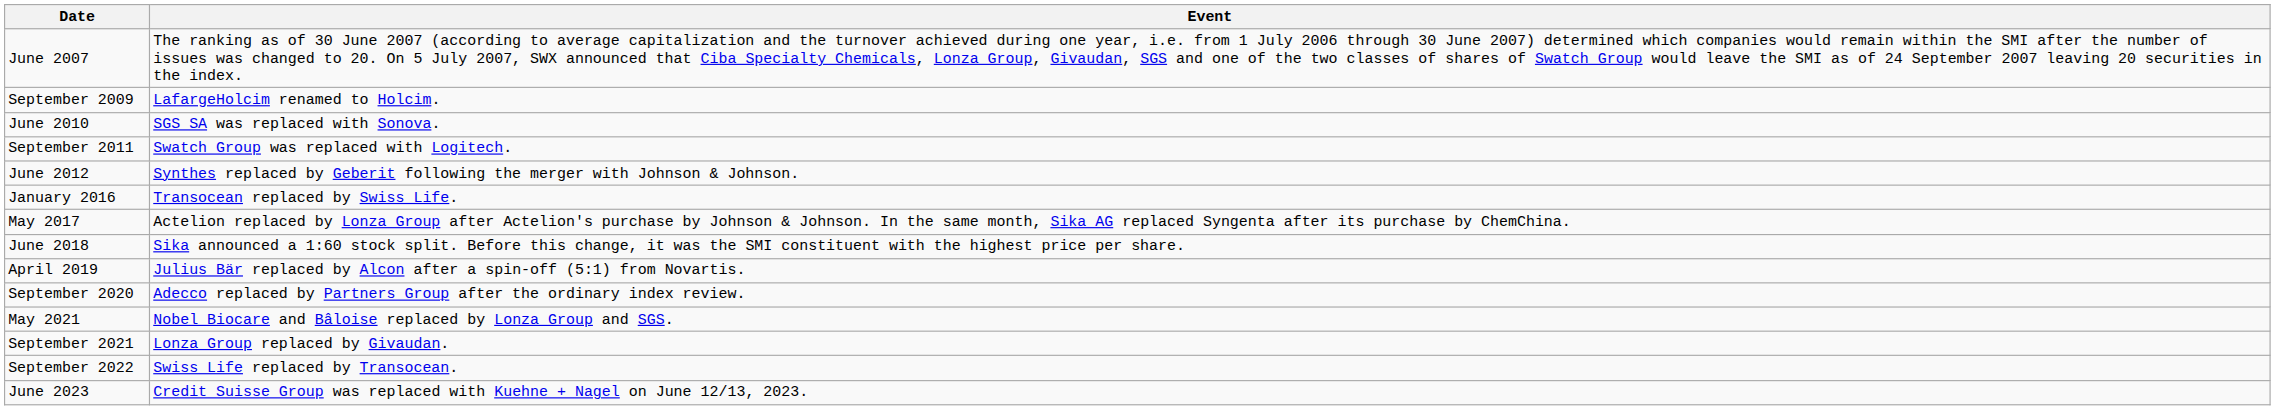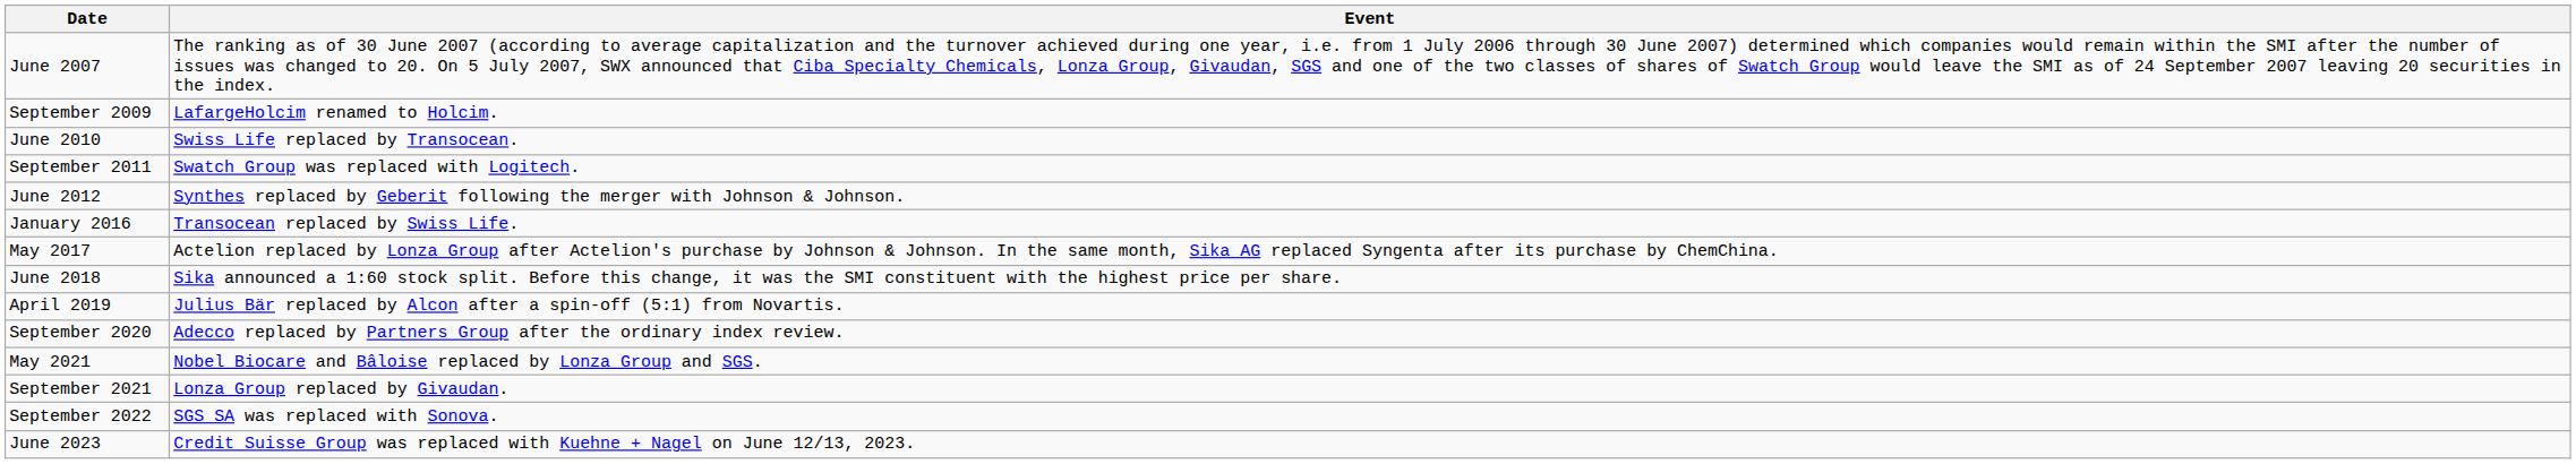June 2010 | Event: SGS SA was replaced with Sonova. -> Swiss Life replaced by Transocean.
September 2022 | Event: Swiss Life replaced by Transocean. -> SGS SA was replaced with Sonova.
